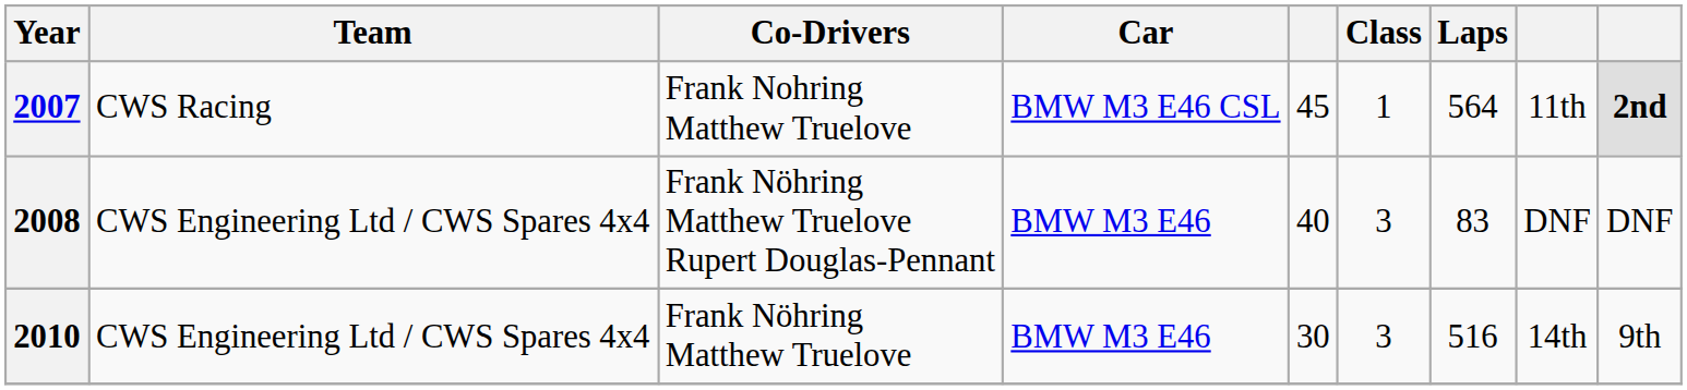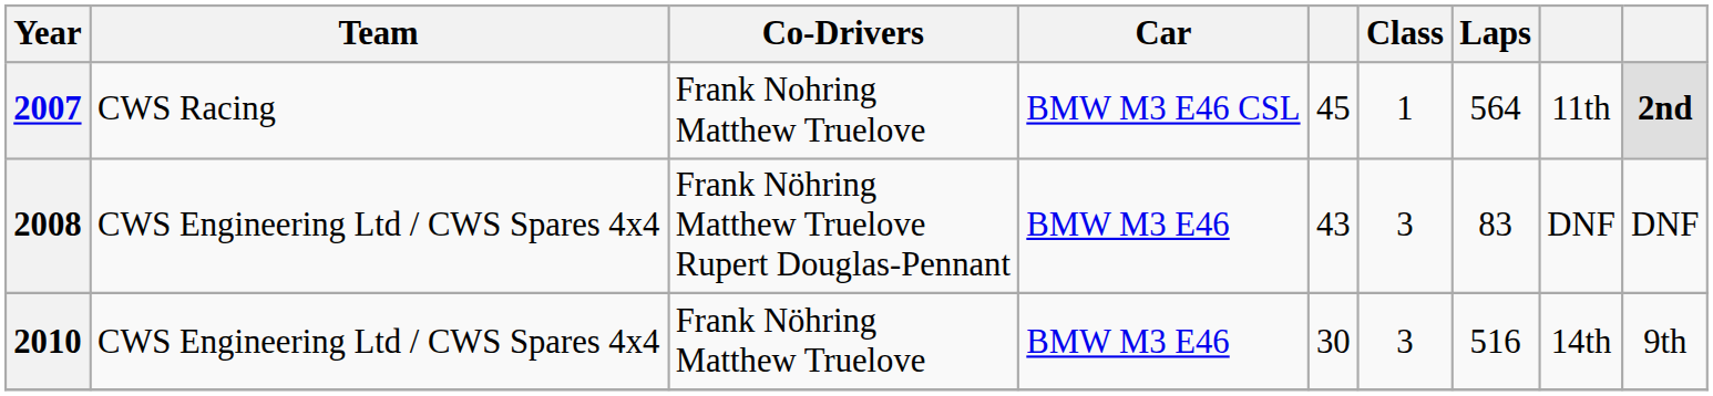2008 | column 5: 40 -> 43
